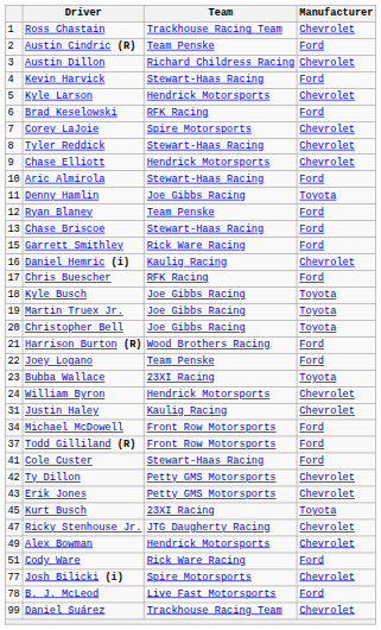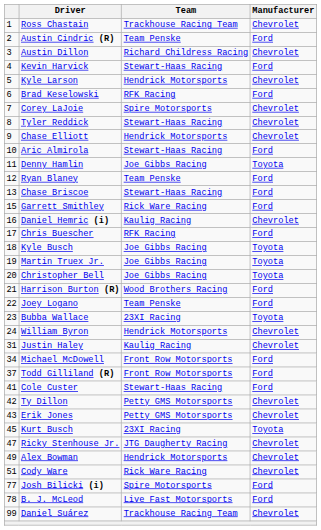Cody Ware | Manufacturer: Ford -> Chevrolet
Josh Bilicki (i) | Manufacturer: Chevrolet -> Ford
